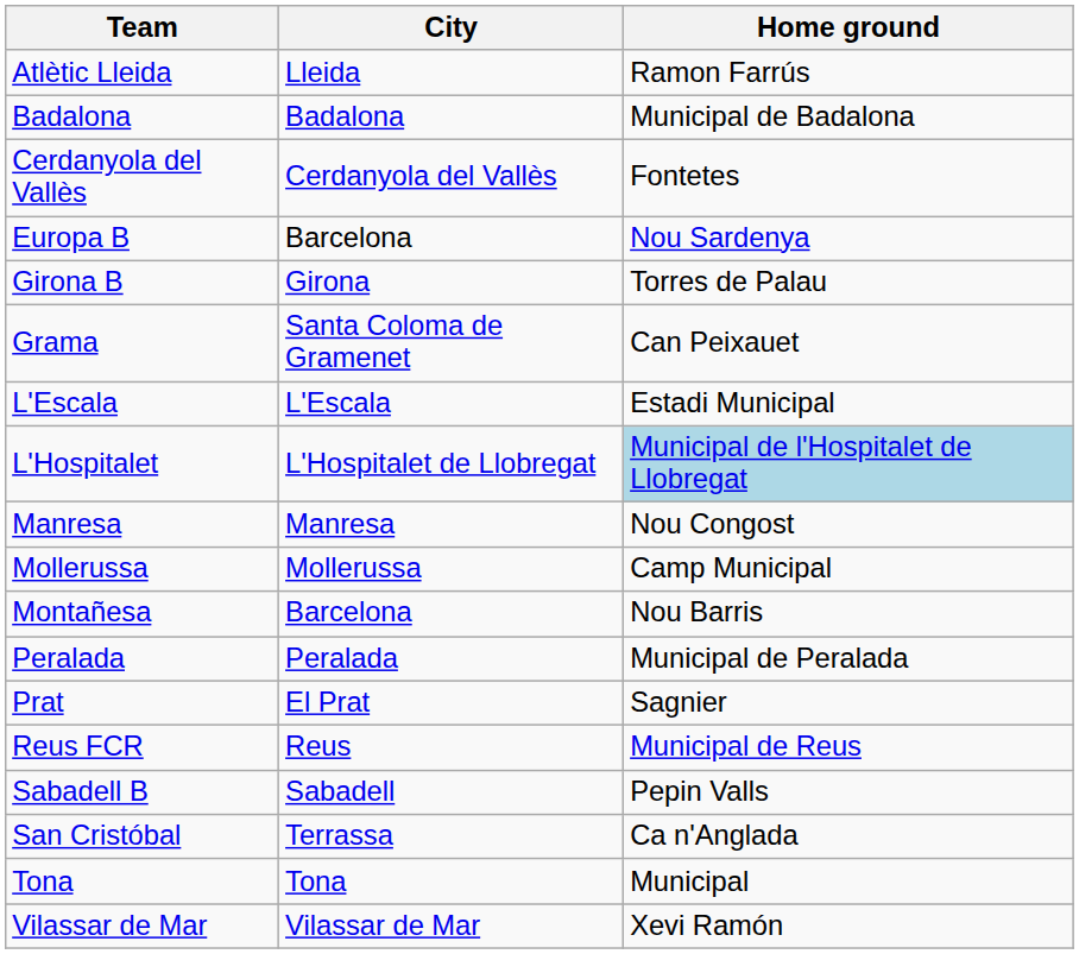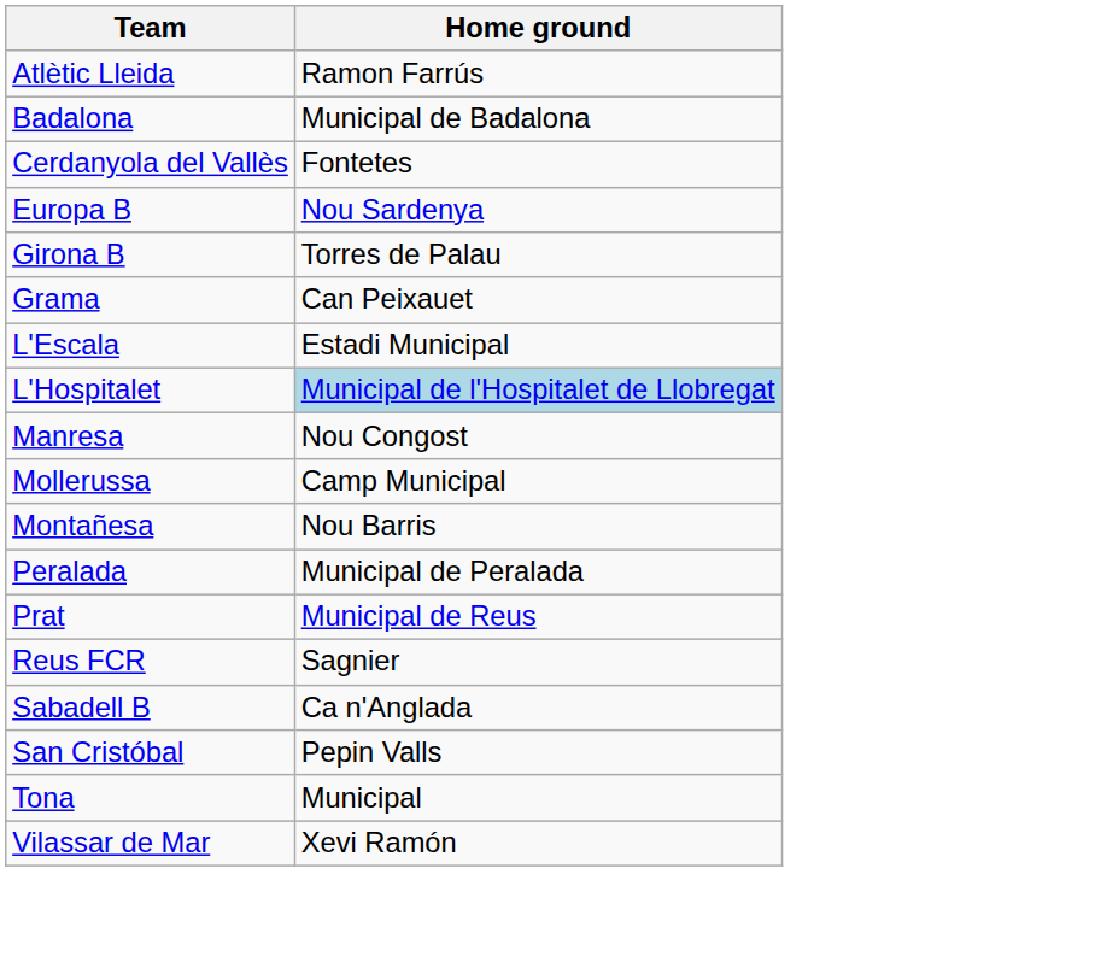- column: City | Lleida | Badalona | Cerdanyola del Vallès | Barcelona | Girona | Santa Coloma de Gramenet | L'Escala | L'Hospitalet de Llobregat | Manresa | Mollerussa | Barcelona | Peralada | El Prat | Reus | Sabadell | Terrassa | Tona | Vilassar de Mar
Prat | Home ground: Sagnier -> Municipal de Reus
Reus FCR | Home ground: Municipal de Reus -> Sagnier
Sabadell B | Home ground: Pepin Valls -> Ca n'Anglada
San Cristóbal | Home ground: Ca n'Anglada -> Pepin Valls
